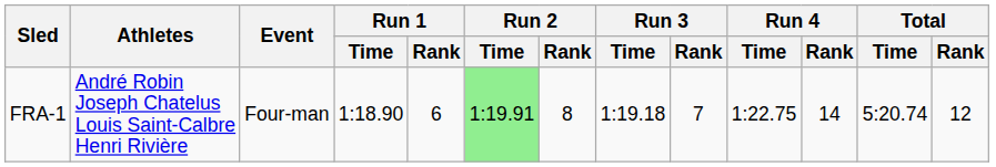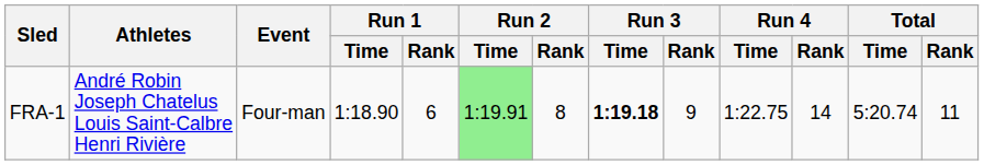FRA-1 | Run 3 / Time: normal -> bold
FRA-1 | Run 3 / Rank: 7 -> 9
FRA-1 | Total / Rank: 12 -> 11
